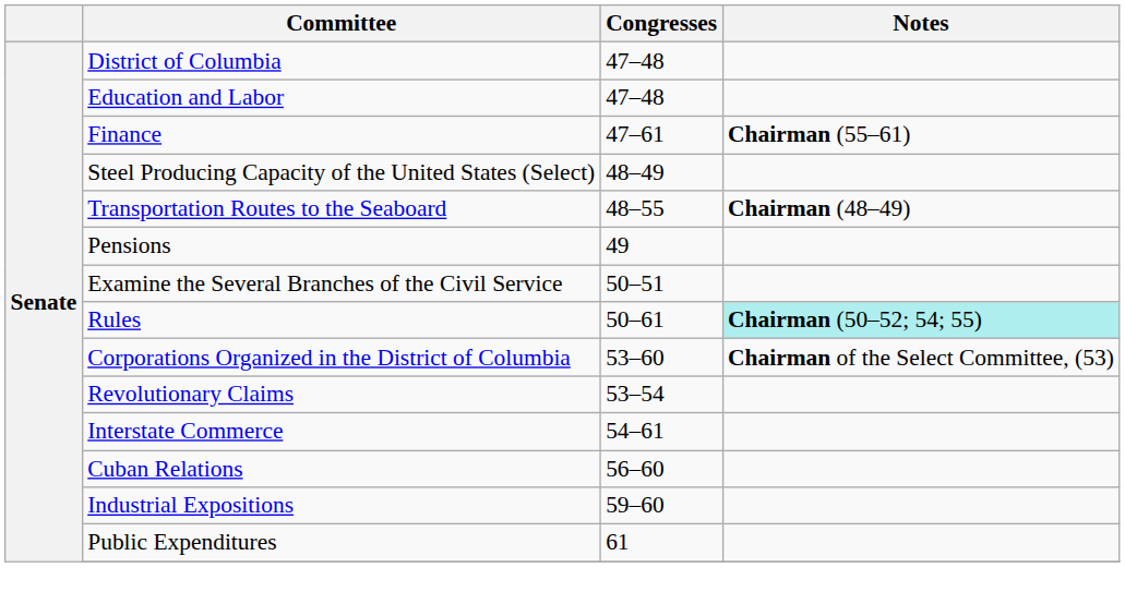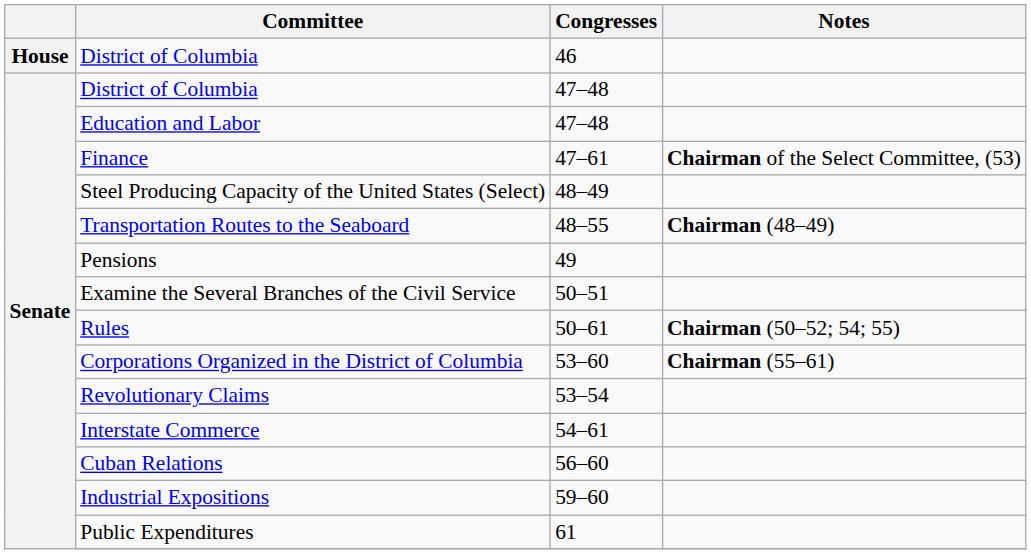+ row: House | District of Columbia | 46
Finance | Notes: Chairman (55–61) -> Chairman of the Select Committee, (53)
Rules | Notes: paleturquoise background -> no background
Corporations Organized in the District of Columbia | Notes: Chairman of the Select Committee, (53) -> Chairman (55–61)
